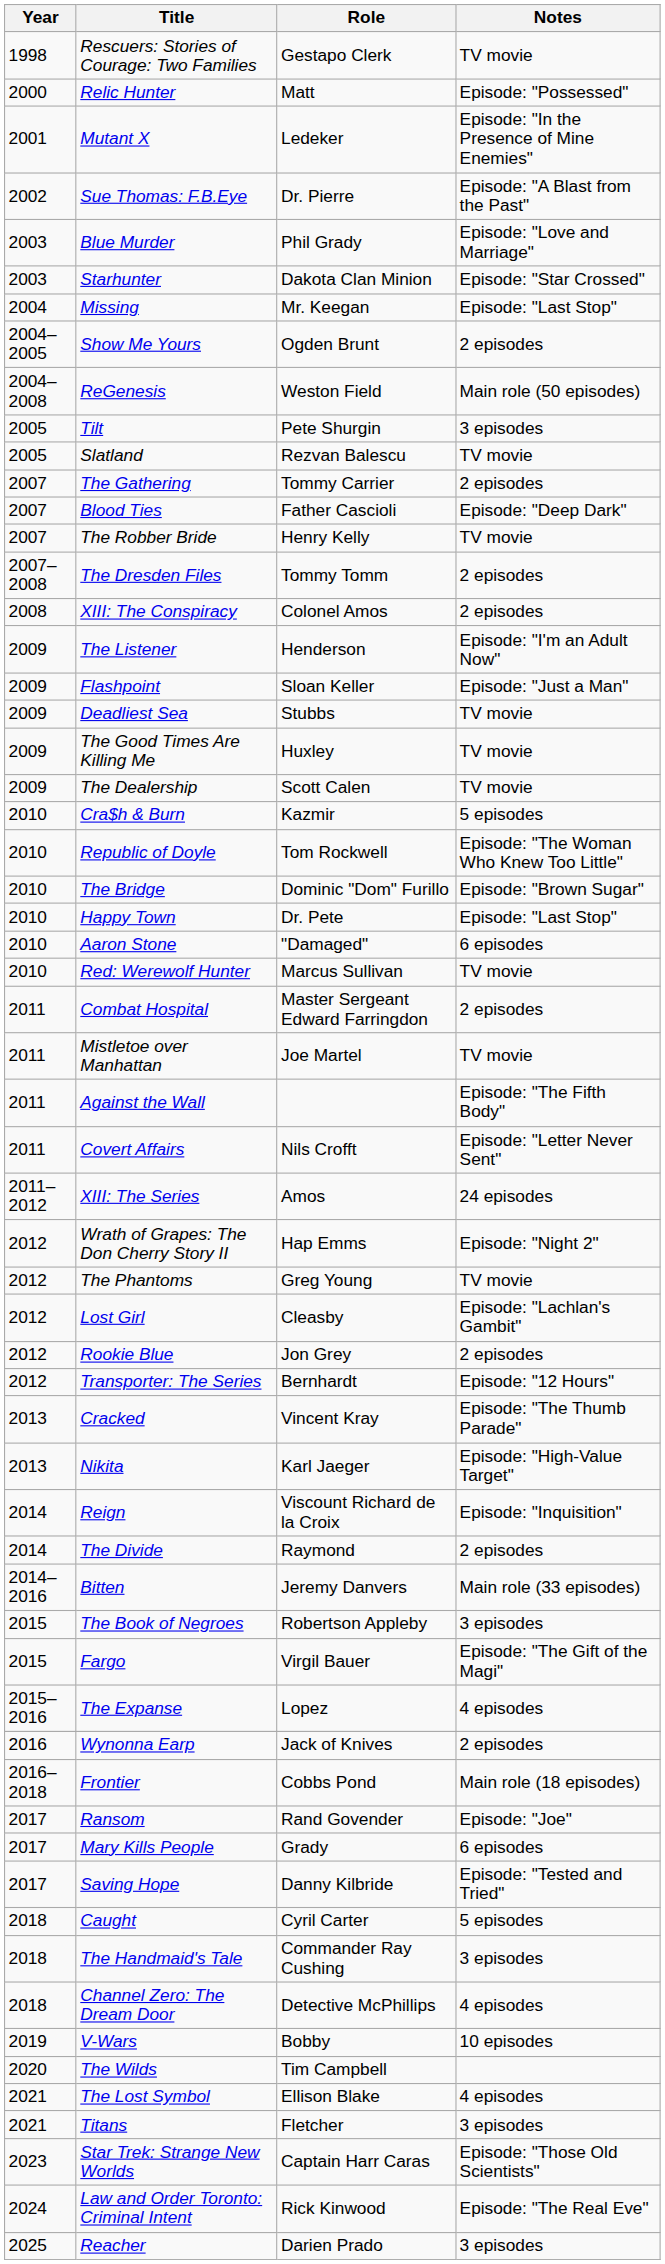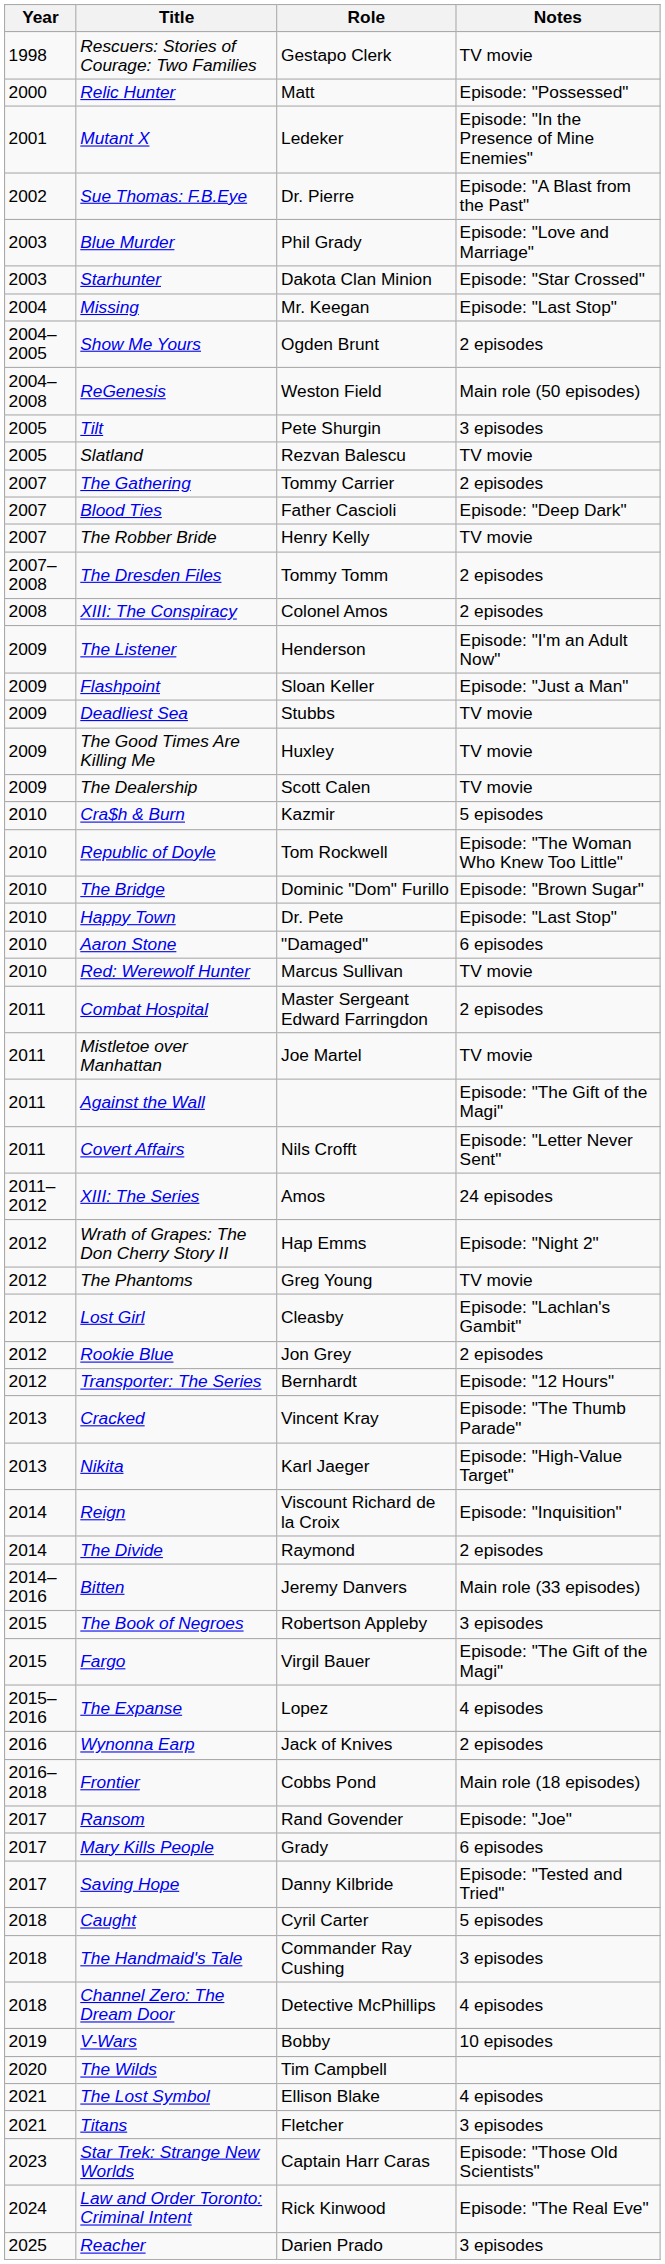Against the Wall | Notes: Episode: "The Fifth Body" -> Episode: "The Gift of the Magi"
